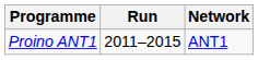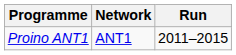columns swapped: Run <-> Network
